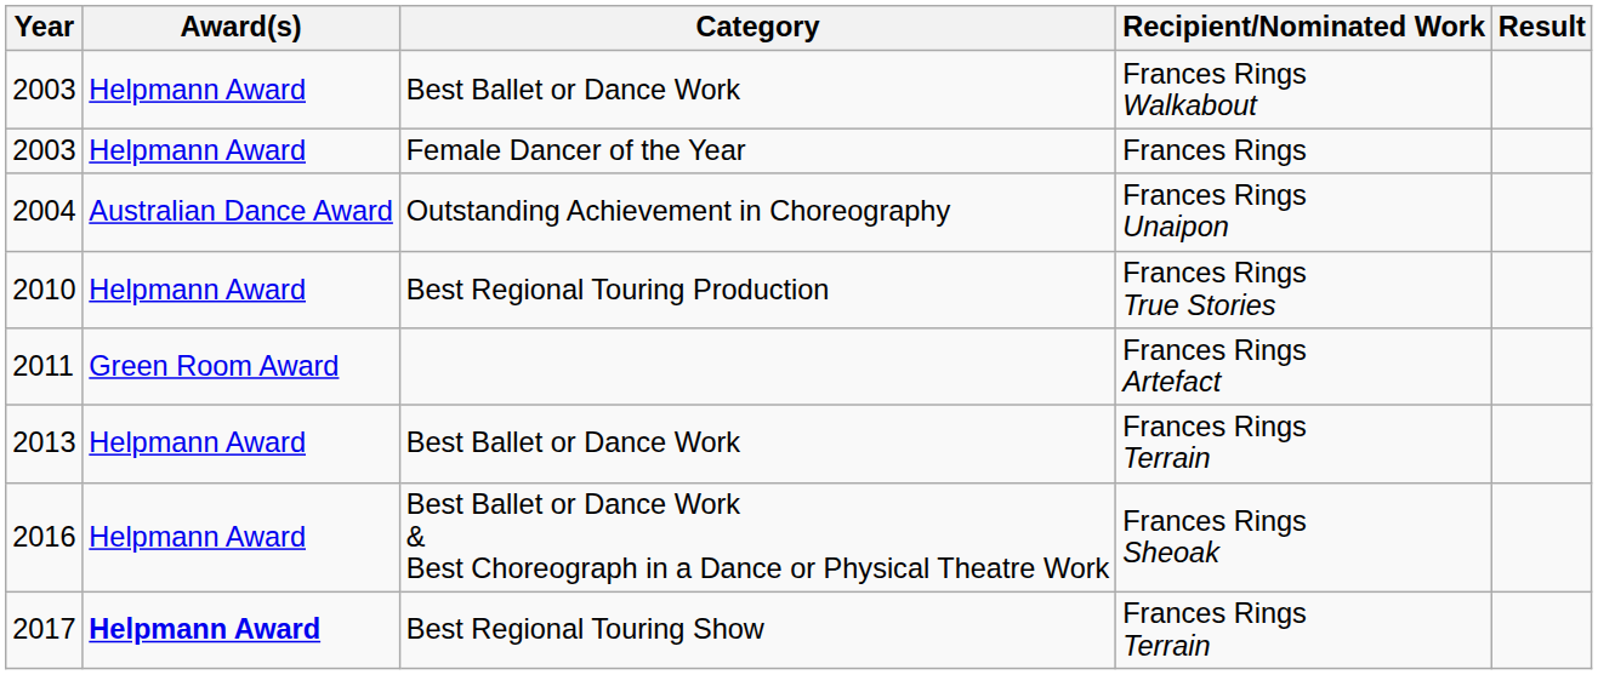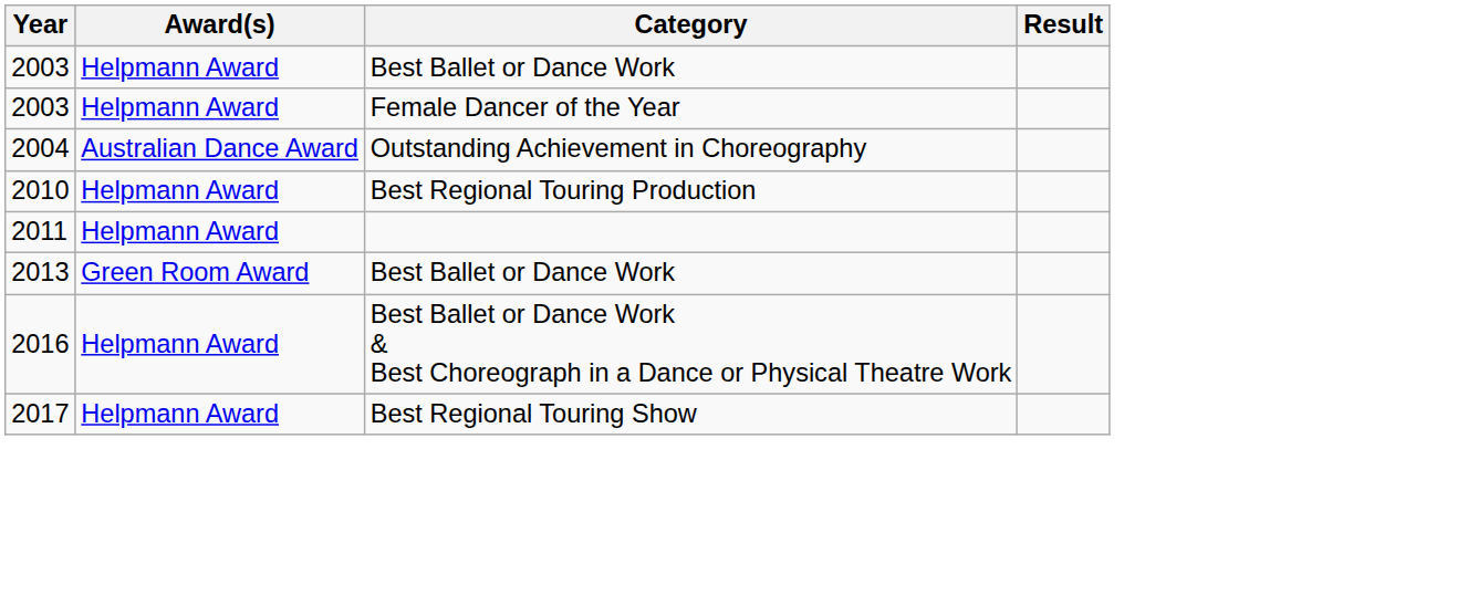- column: Recipient/Nominated Work | Frances Rings Walkabout | Frances Rings | Frances Rings Unaipon | Frances Rings True Stories | Frances Rings Artefact | Frances Rings Terrain | Frances Rings Sheoak | Frances Rings Terrain
2011 | Award(s): Green Room Award -> Helpmann Award
2013 | Award(s): Helpmann Award -> Green Room Award
2017 | Award(s): bold -> normal
